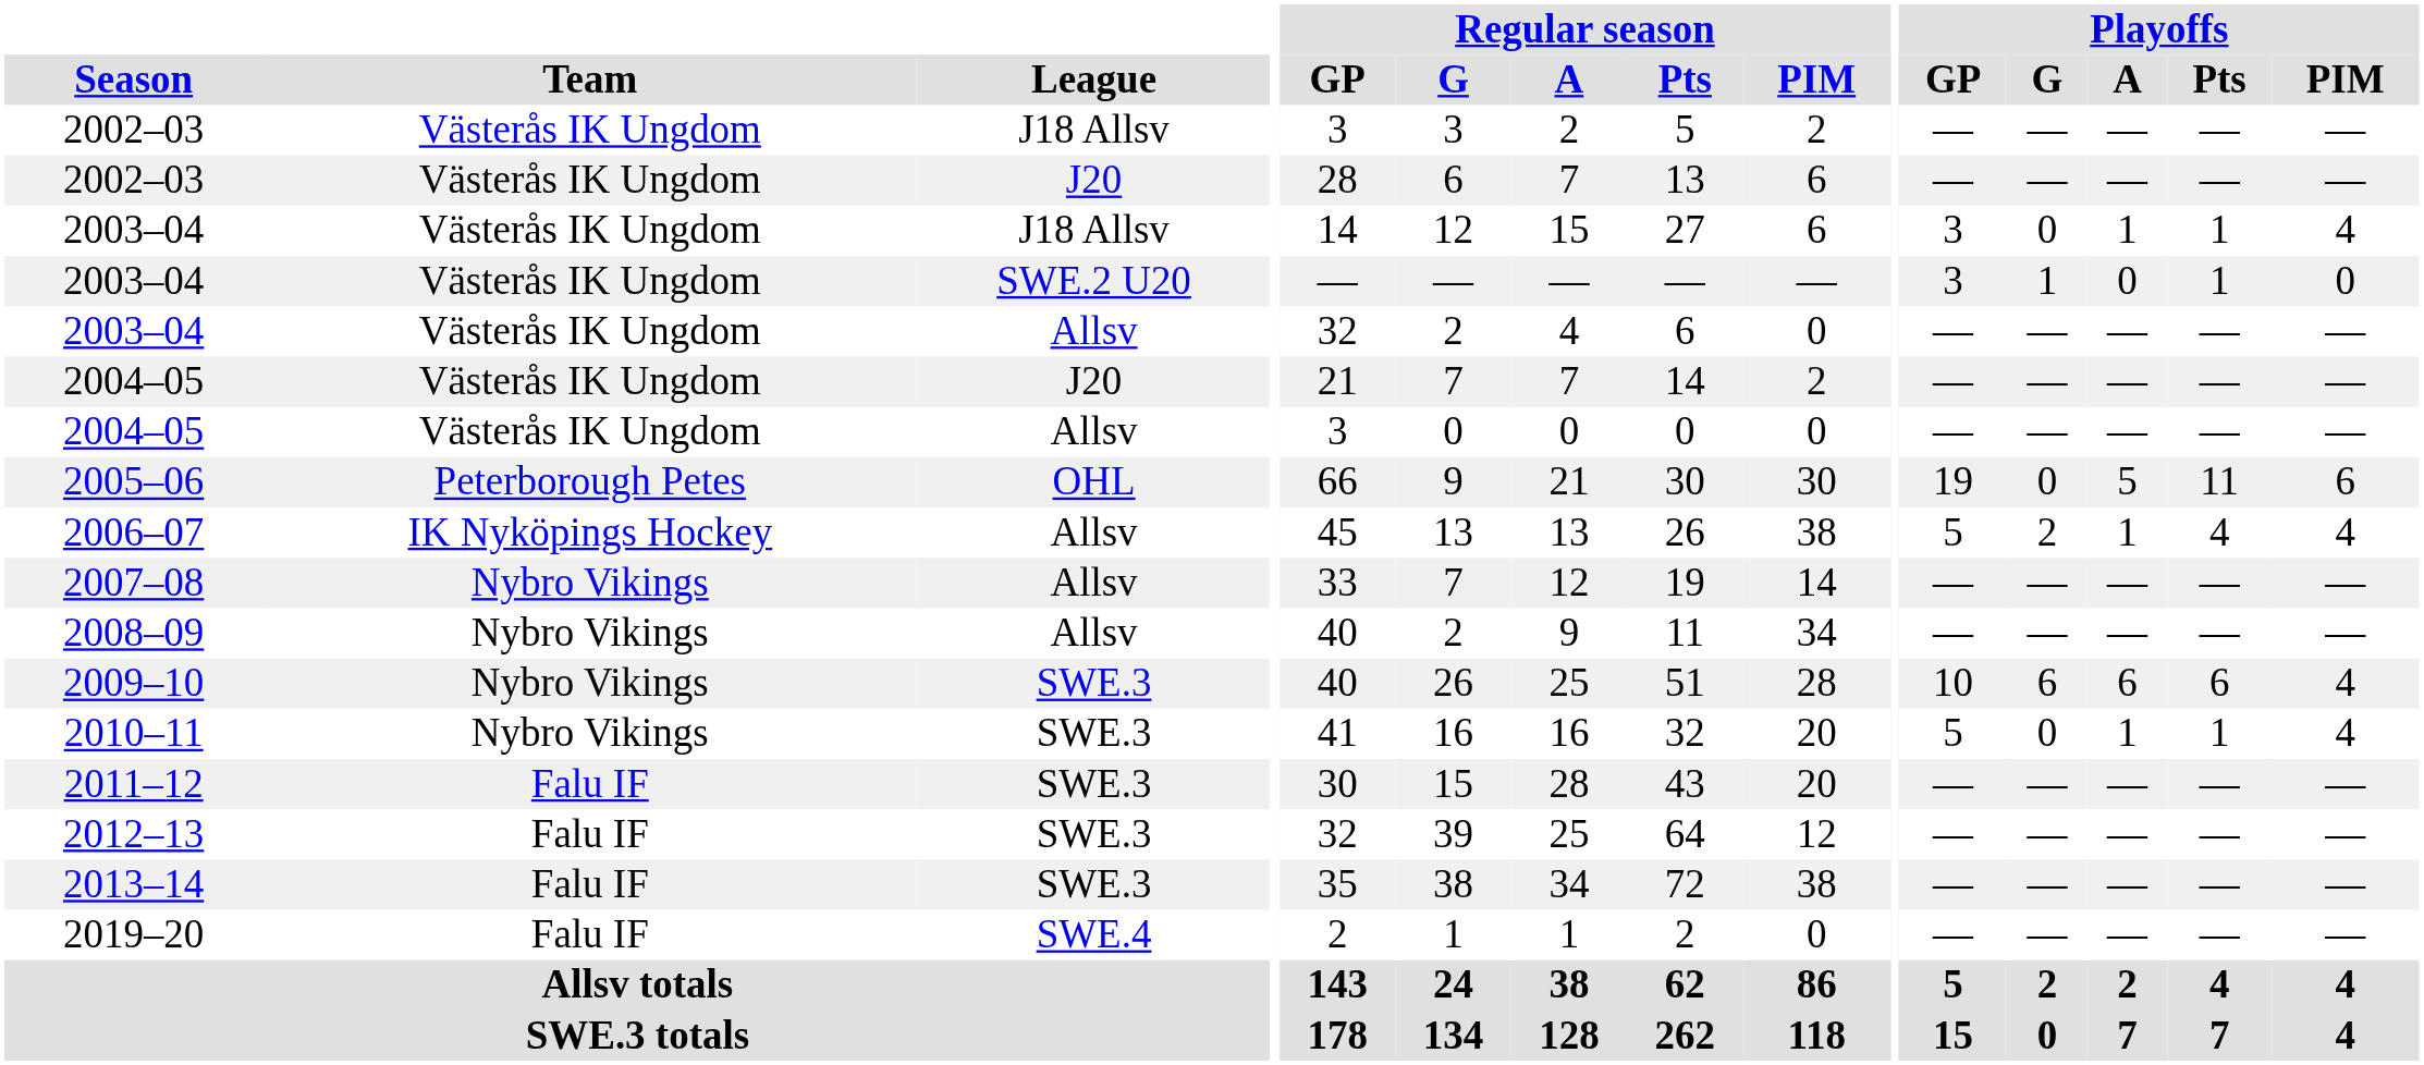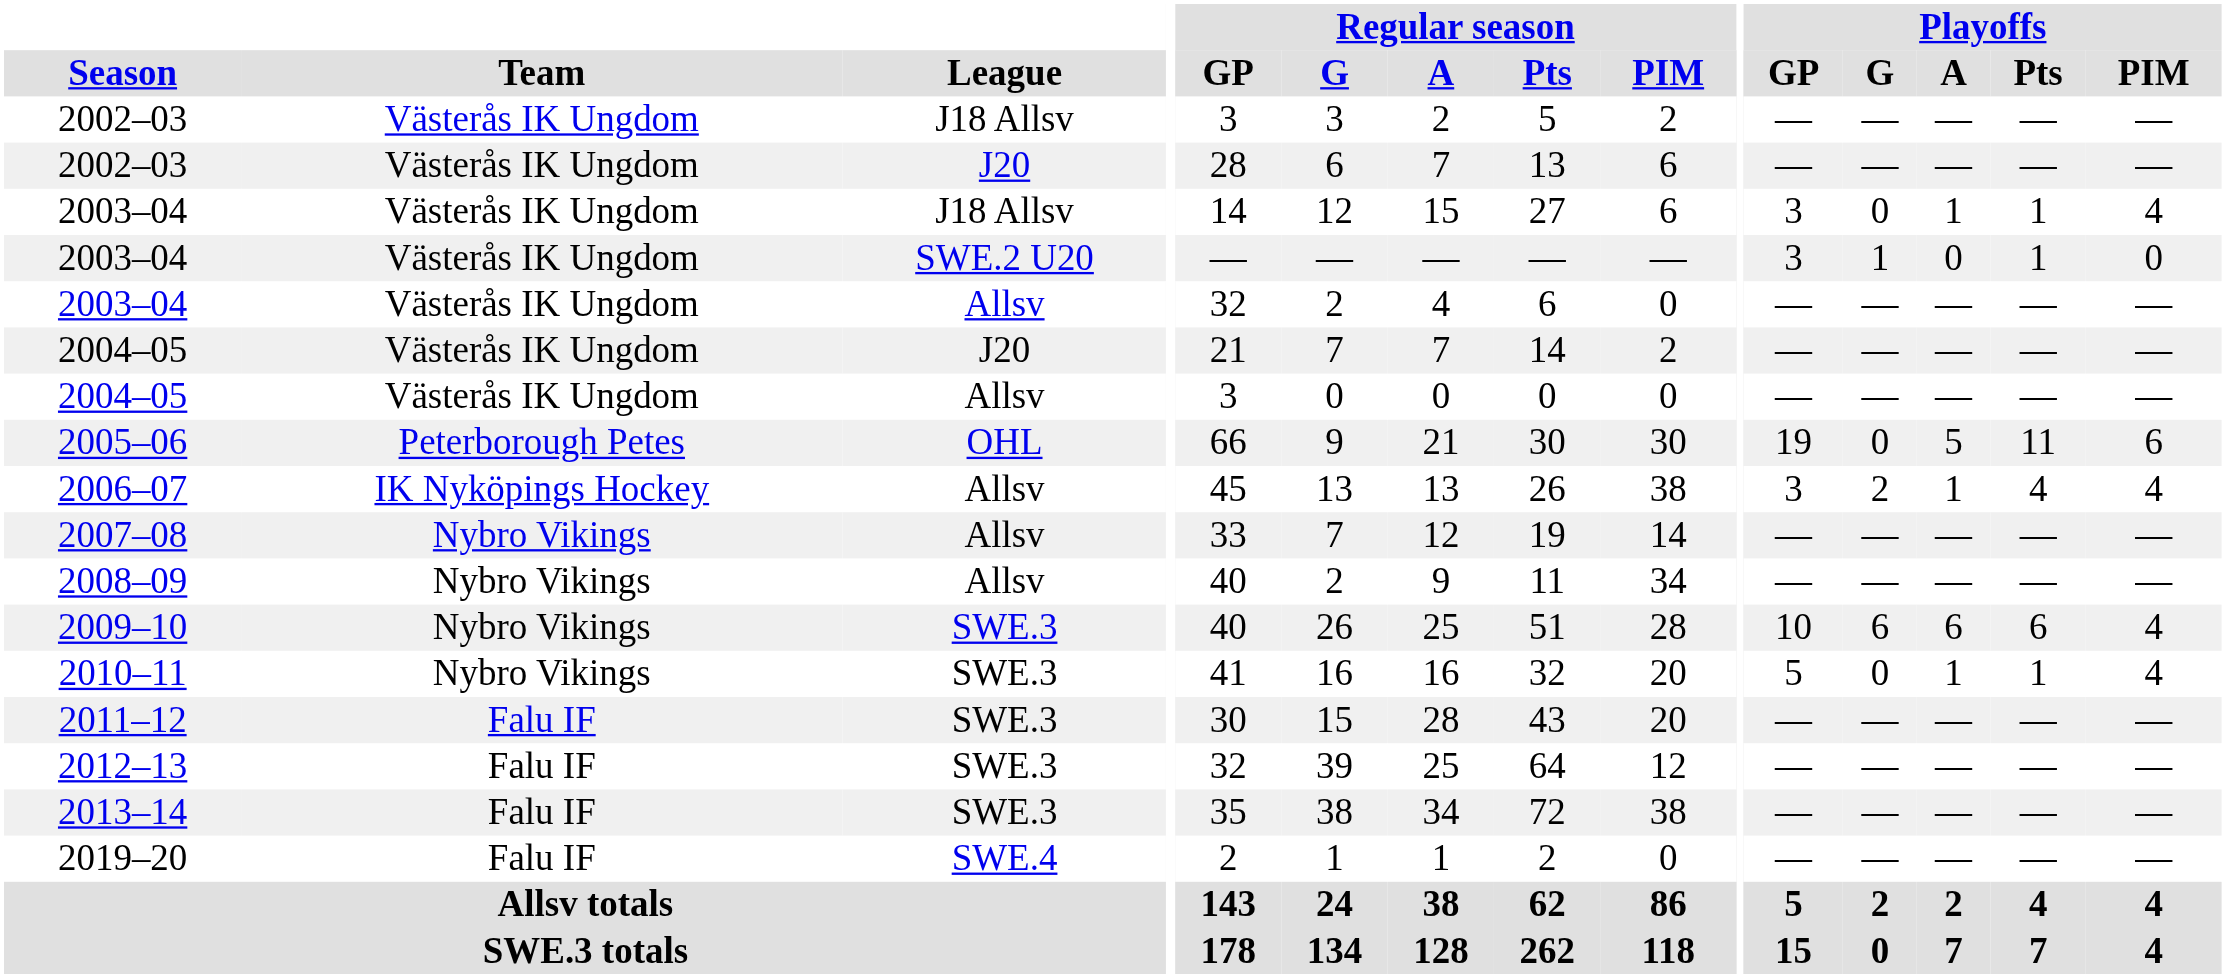2006–07 | Playoffs / GP: 5 -> 3
